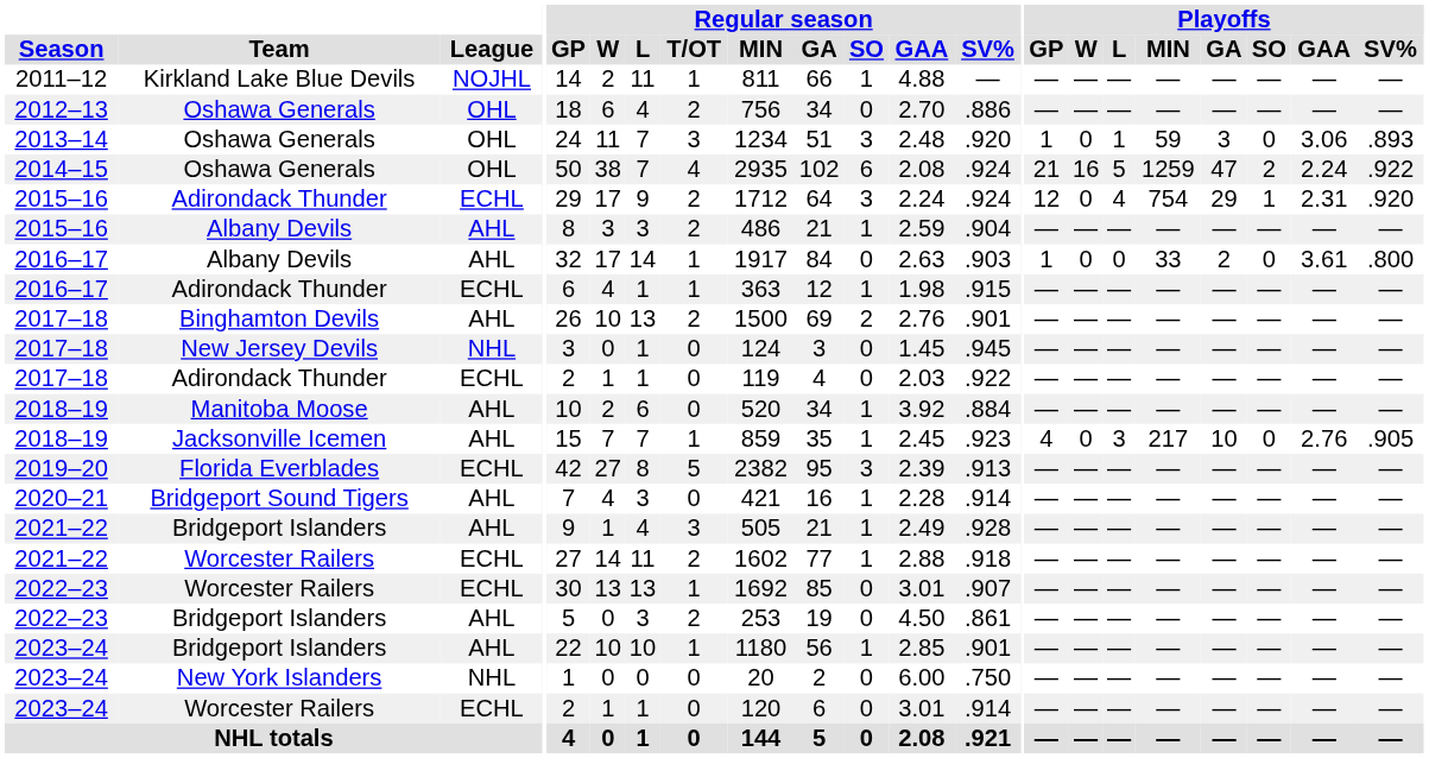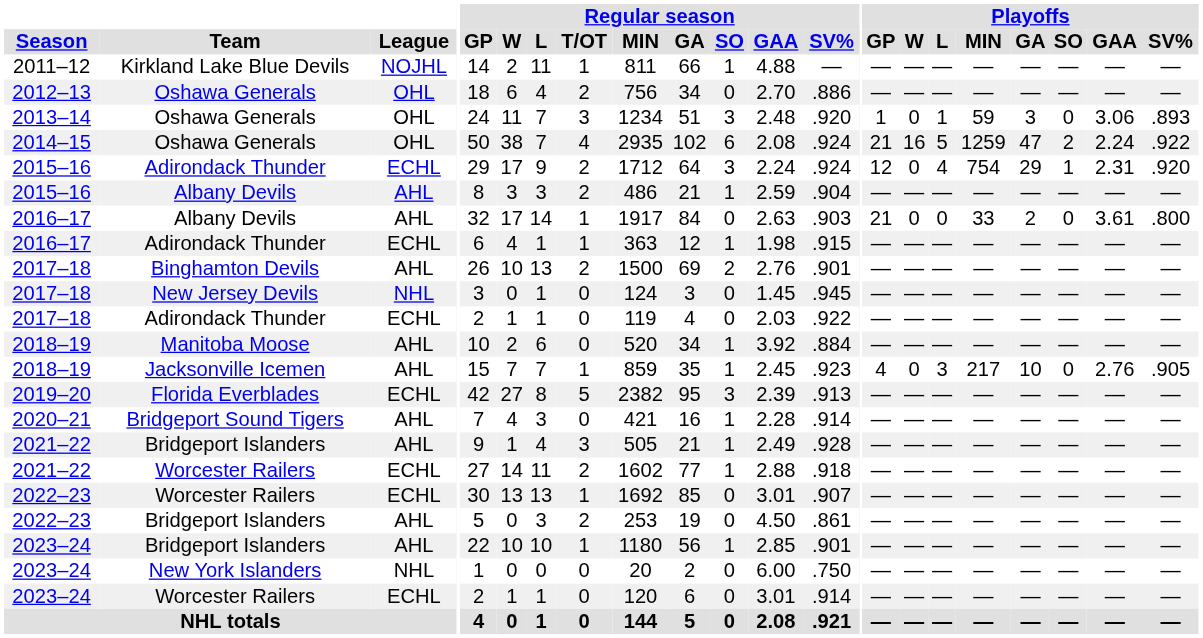2016–17 / Albany Devils | Playoffs / GP: 1 -> 21
